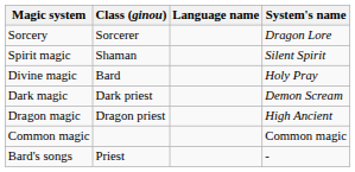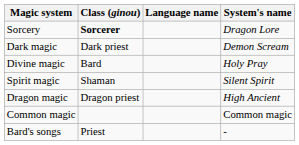Sorcery | Class (ginou): normal -> bold
rows swapped: Spirit magic <-> Dark magic
